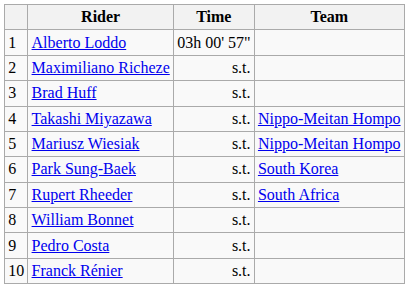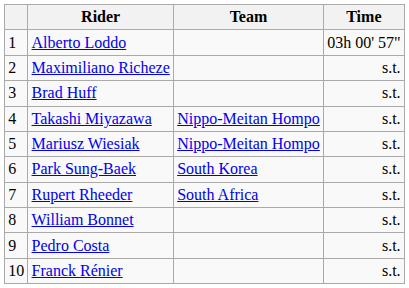columns swapped: Team <-> Time
